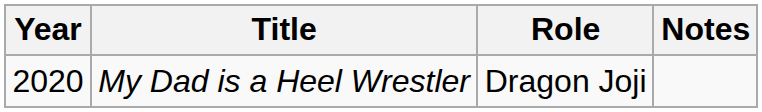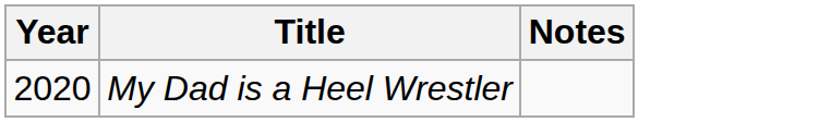- column: Role | Dragon Joji
